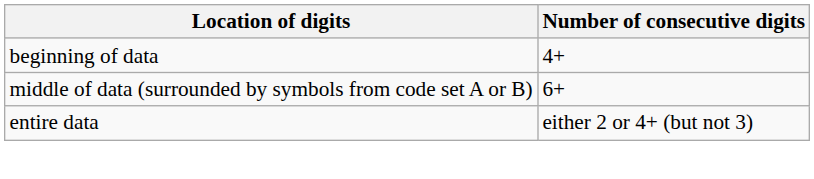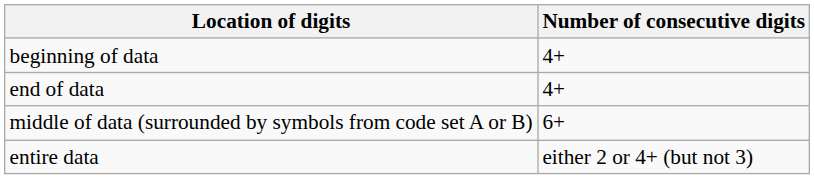+ row: end of data | 4+
